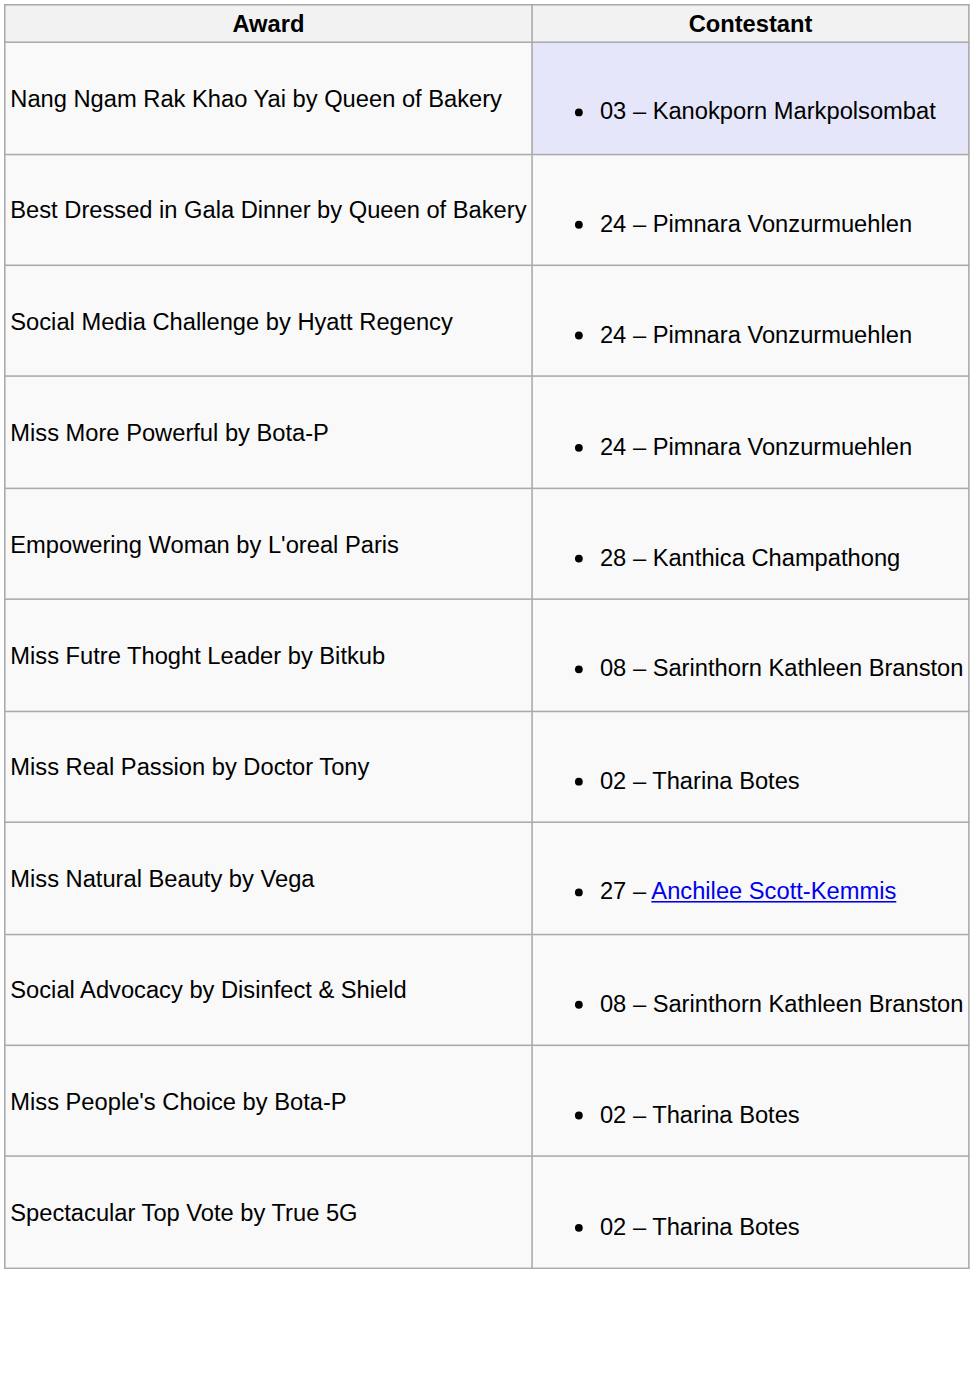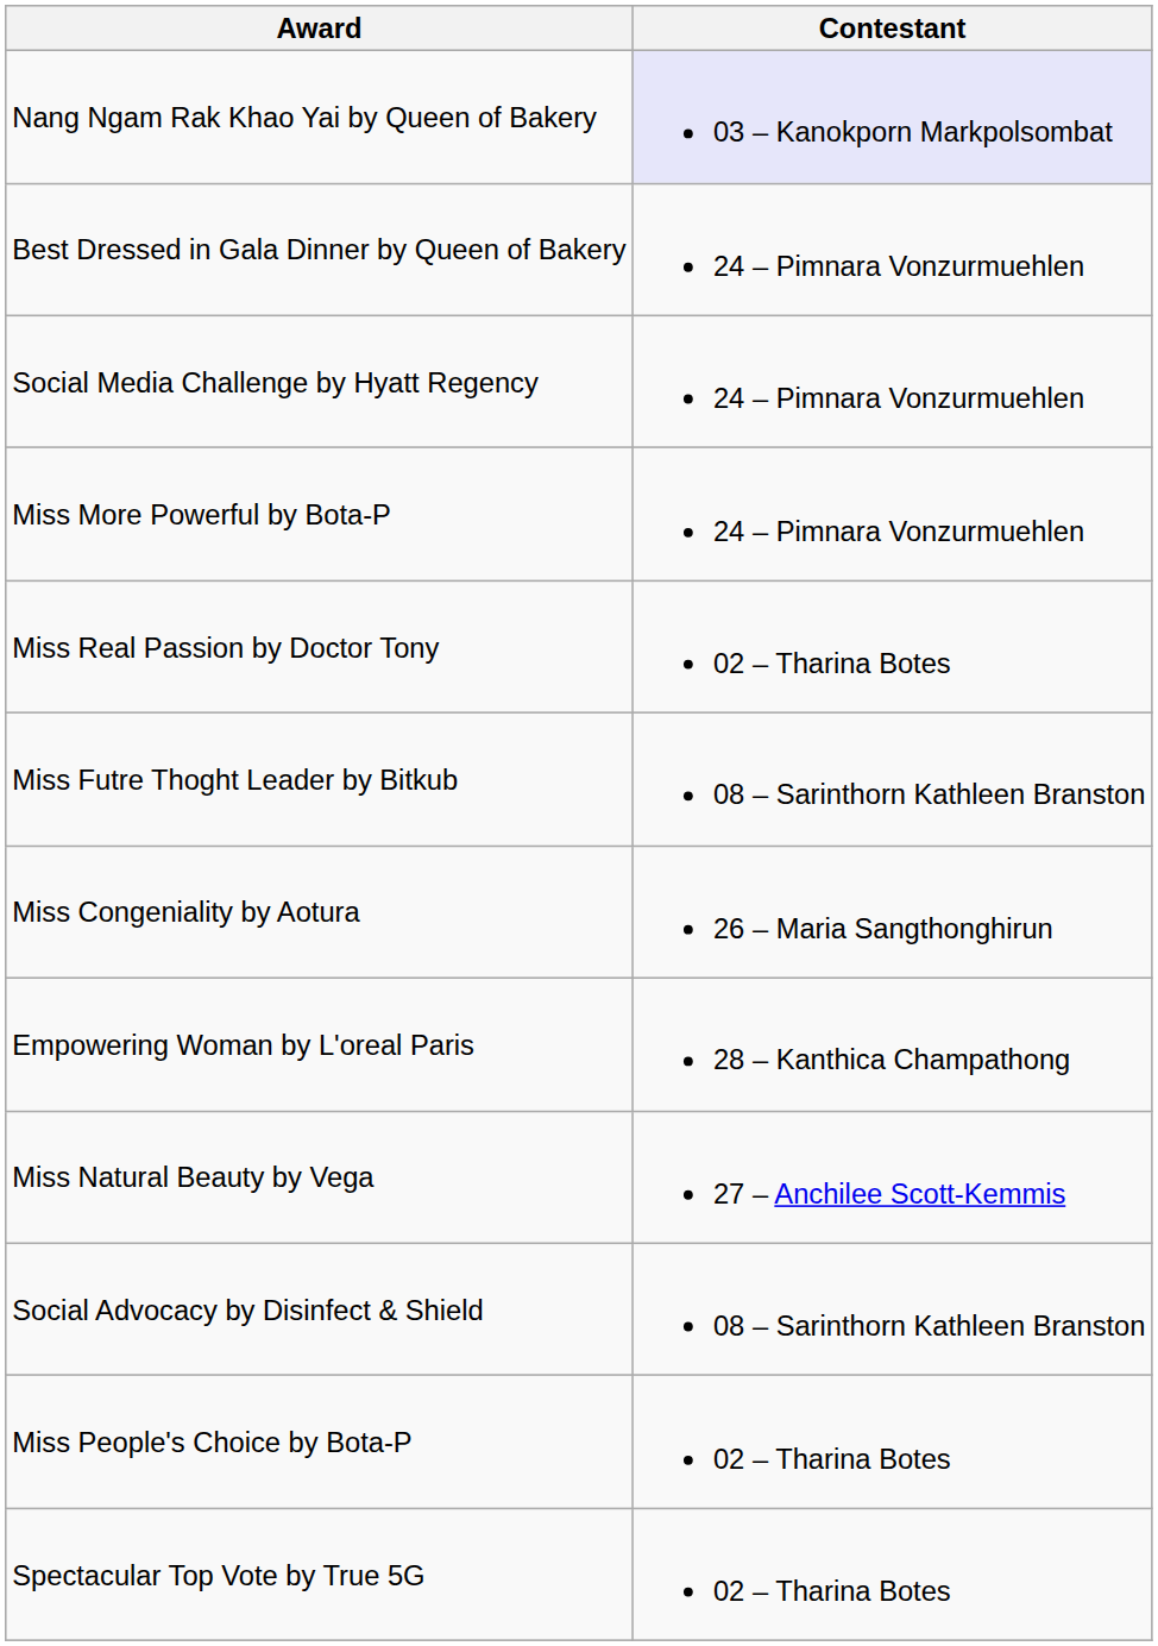rows swapped: Empowering Woman by L'oreal Paris <-> Miss Real Passion by Doctor Tony
+ row: Miss Congeniality by Aotura | 26 – Maria Sangthonghirun
